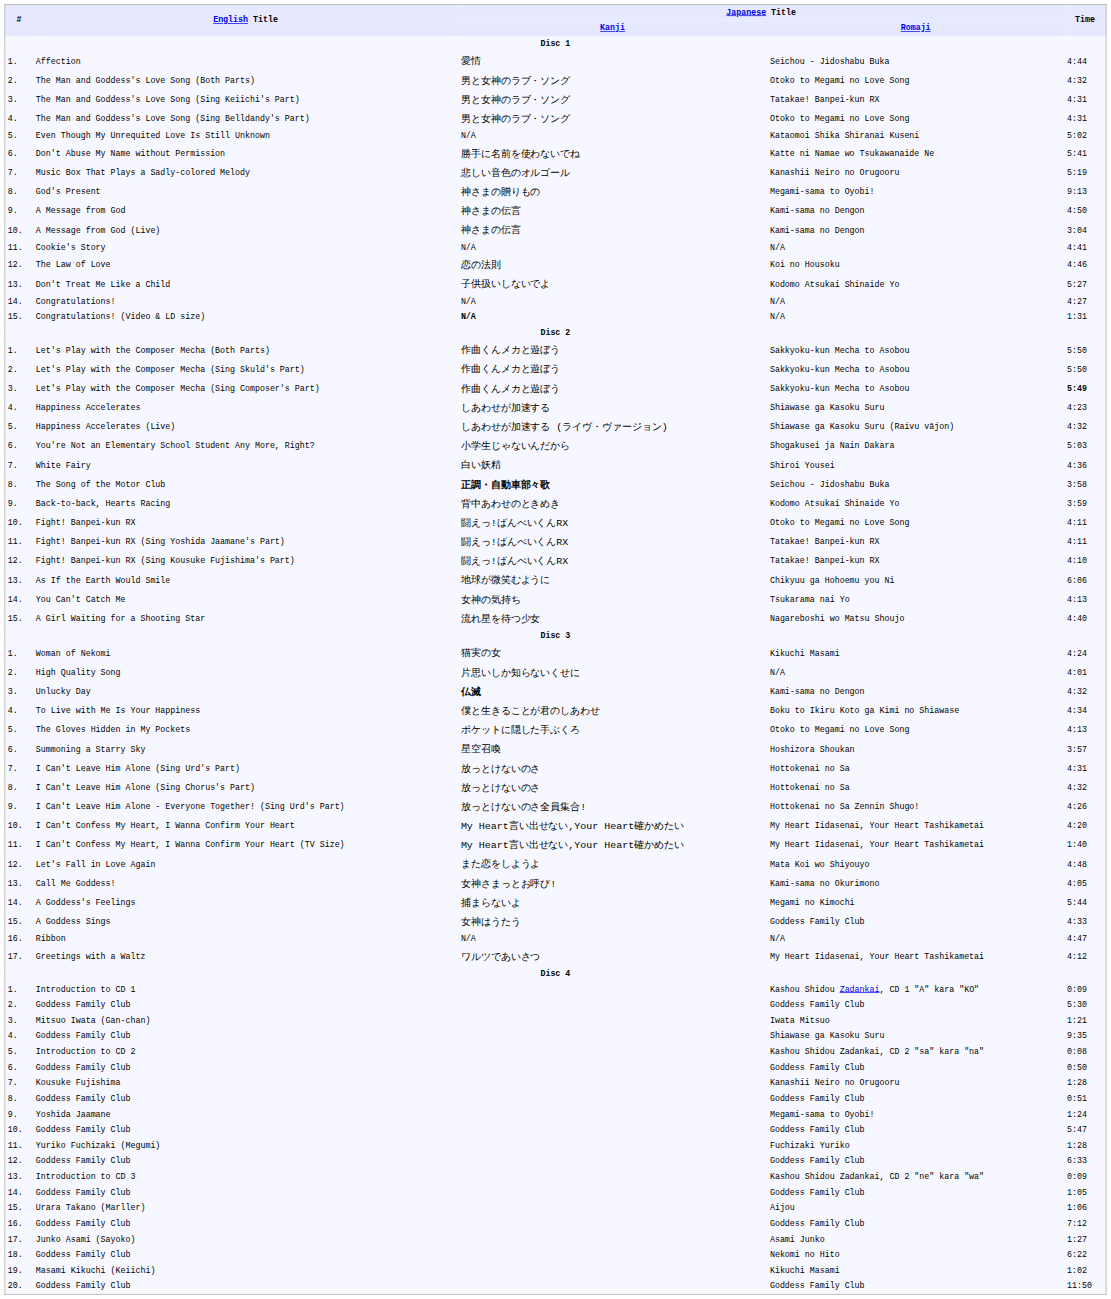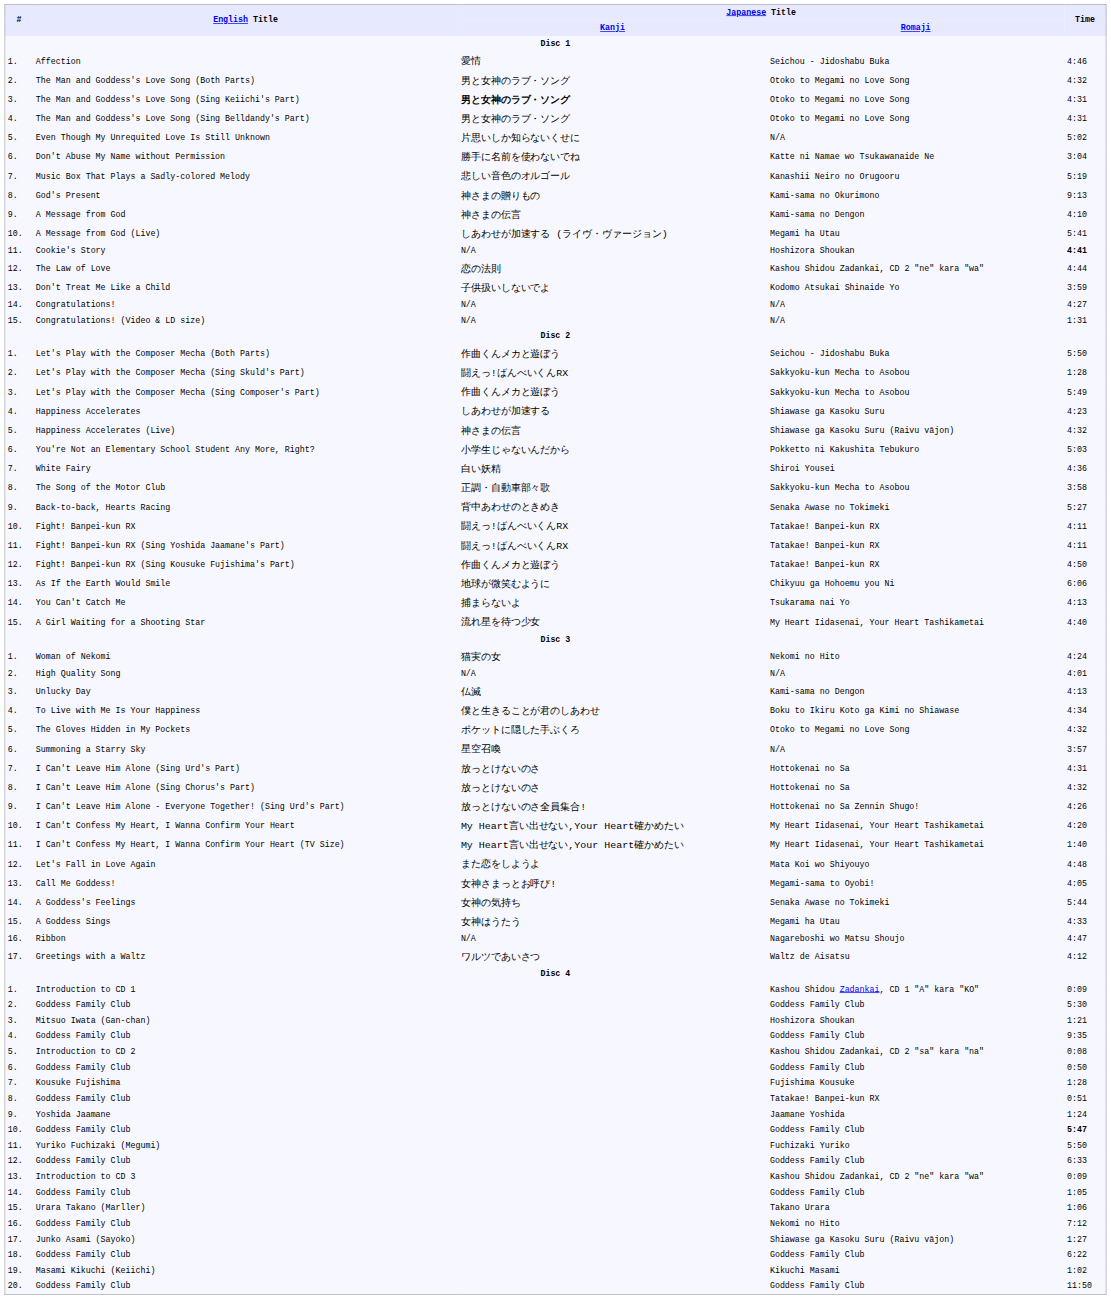Affection | Time: 4:44 -> 4:46
The Man and Goddess's Love Song (Sing Keiichi's Part) | Japanese Title / Kanji: normal -> bold
The Man and Goddess's Love Song (Sing Keiichi's Part) | Japanese Title / Romaji: Tatakae! Banpei-kun RX -> Otoko to Megami no Love Song
Even Though My Unrequited Love Is Still Unknown | Japanese Title / Kanji: N/A -> 片思いしか知らないくせに
Even Though My Unrequited Love Is Still Unknown | Japanese Title / Romaji: Kataomoi Shika Shiranai Kuseni -> N/A
Don't Abuse My Name without Permission | Time: 5:41 -> 3:04
God's Present | Japanese Title / Romaji: Megami-sama to Oyobi! -> Kami-sama no Okurimono
A Message from God | Time: 4:50 -> 4:10
A Message from God (Live) | Japanese Title / Kanji: 神さまの伝言 -> しあわせが加速する (ライヴ・ヴァージョン)
A Message from God (Live) | Japanese Title / Romaji: Kami-sama no Dengon -> Megami ha Utau
A Message from God (Live) | Time: 3:04 -> 5:41
Cookie's Story | Japanese Title / Romaji: N/A -> Hoshizora Shoukan
Cookie's Story | Time: normal -> bold
The Law of Love | Japanese Title / Romaji: Koi no Housoku -> Kashou Shidou Zadankai, CD 2 "ne" kara "wa"
The Law of Love | Time: 4:46 -> 4:44
Don't Treat Me Like a Child | Time: 5:27 -> 3:59
Congratulations! (Video & LD size) | Japanese Title / Kanji: bold -> normal
Let's Play with the Composer Mecha (Both Parts) | Japanese Title / Romaji: Sakkyoku-kun Mecha to Asobou -> Seichou - Jidoshabu Buka
Let's Play with the Composer Mecha (Sing Skuld's Part) | Japanese Title / Kanji: 作曲くんメカと遊ぼう -> 闘えっ!ばんべいくんRX
Let's Play with the Composer Mecha (Sing Skuld's Part) | Time: 5:50 -> 1:28
Let's Play with the Composer Mecha (Sing Composer's Part) | Time: bold -> normal
Happiness Accelerates (Live) | Japanese Title / Kanji: しあわせが加速する (ライヴ・ヴァージョン) -> 神さまの伝言
You're Not an Elementary School Student Any More, Right? | Japanese Title / Romaji: Shogakusei ja Nain Dakara -> Pokketto ni Kakushita Tebukuro
The Song of the Motor Club | Japanese Title / Kanji: bold -> normal
The Song of the Motor Club | Japanese Title / Romaji: Seichou - Jidoshabu Buka -> Sakkyoku-kun Mecha to Asobou
Back-to-back, Hearts Racing | Japanese Title / Romaji: Kodomo Atsukai Shinaide Yo -> Senaka Awase no Tokimeki
Back-to-back, Hearts Racing | Time: 3:59 -> 5:27
Fight! Banpei-kun RX | Japanese Title / Romaji: Otoko to Megami no Love Song -> Tatakae! Banpei-kun RX
Fight! Banpei-kun RX (Sing Kousuke Fujishima's Part) | Japanese Title / Kanji: 闘えっ!ばんべいくんRX -> 作曲くんメカと遊ぼう
Fight! Banpei-kun RX (Sing Kousuke Fujishima's Part) | Time: 4:10 -> 4:50
You Can't Catch Me | Japanese Title / Kanji: 女神の気持ち -> 捕まらないよ
A Girl Waiting for a Shooting Star | Japanese Title / Romaji: Nagareboshi wo Matsu Shoujo -> My Heart Iidasenai, Your Heart Tashikametai
Woman of Nekomi | Japanese Title / Romaji: Kikuchi Masami -> Nekomi no Hito
High Quality Song | Japanese Title / Kanji: 片思いしか知らないくせに -> N/A
Unlucky Day | Japanese Title / Kanji: bold -> normal
Unlucky Day | Time: 4:32 -> 4:13
The Gloves Hidden in My Pockets | Time: 4:13 -> 4:32
Summoning a Starry Sky | Japanese Title / Romaji: Hoshizora Shoukan -> N/A
Call Me Goddess! | Japanese Title / Romaji: Kami-sama no Okurimono -> Megami-sama to Oyobi!
A Goddess's Feelings | Japanese Title / Kanji: 捕まらないよ -> 女神の気持ち
A Goddess's Feelings | Japanese Title / Romaji: Megami no Kimochi -> Senaka Awase no Tokimeki
A Goddess Sings | Japanese Title / Romaji: Goddess Family Club -> Megami ha Utau
Ribbon | Japanese Title / Romaji: N/A -> Nagareboshi wo Matsu Shoujo
Greetings with a Waltz | Japanese Title / Romaji: My Heart Iidasenai, Your Heart Tashikametai -> Waltz de Aisatsu
Mitsuo Iwata (Gan-chan) | Japanese Title / Romaji: Iwata Mitsuo -> Hoshizora Shoukan
4. / Goddess Family Club | Japanese Title / Romaji: Shiawase ga Kasoku Suru -> Goddess Family Club
Kousuke Fujishima | Japanese Title / Romaji: Kanashii Neiro no Orugooru -> Fujishima Kousuke
8. / Goddess Family Club | Japanese Title / Romaji: Goddess Family Club -> Tatakae! Banpei-kun RX
Yoshida Jaamane | Japanese Title / Romaji: Megami-sama to Oyobi! -> Jaamane Yoshida
10. / Goddess Family Club | Time: normal -> bold
Yuriko Fuchizaki (Megumi) | Time: 1:28 -> 5:50
Urara Takano (Marller) | Japanese Title / Romaji: Aijou -> Takano Urara
16. / Goddess Family Club | Japanese Title / Romaji: Goddess Family Club -> Nekomi no Hito
Junko Asami (Sayoko) | Japanese Title / Romaji: Asami Junko -> Shiawase ga Kasoku Suru (Raivu vājon)
18. / Goddess Family Club | Japanese Title / Romaji: Nekomi no Hito -> Goddess Family Club
